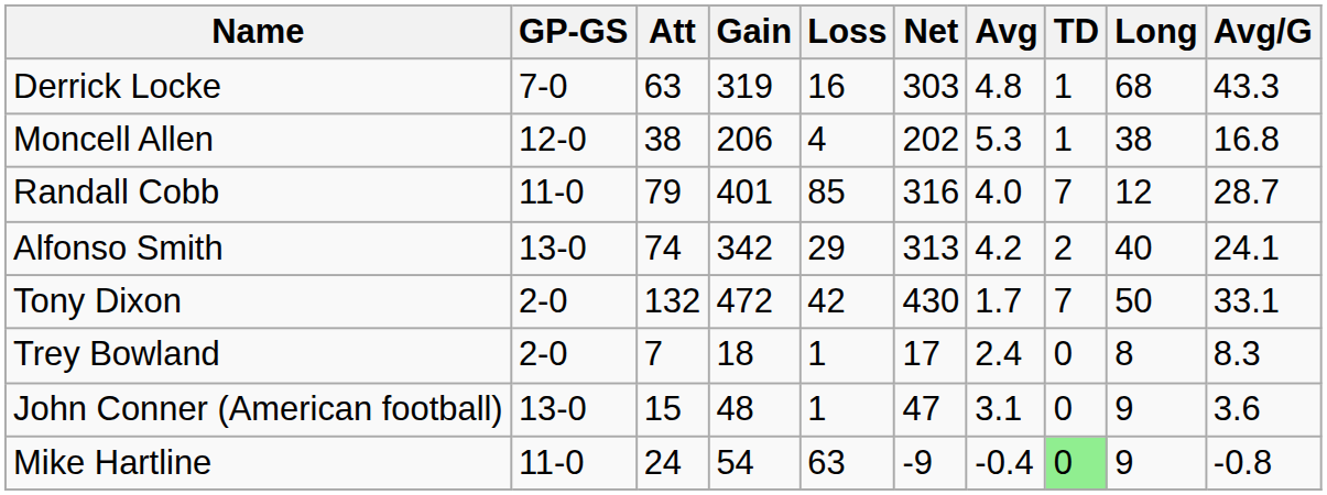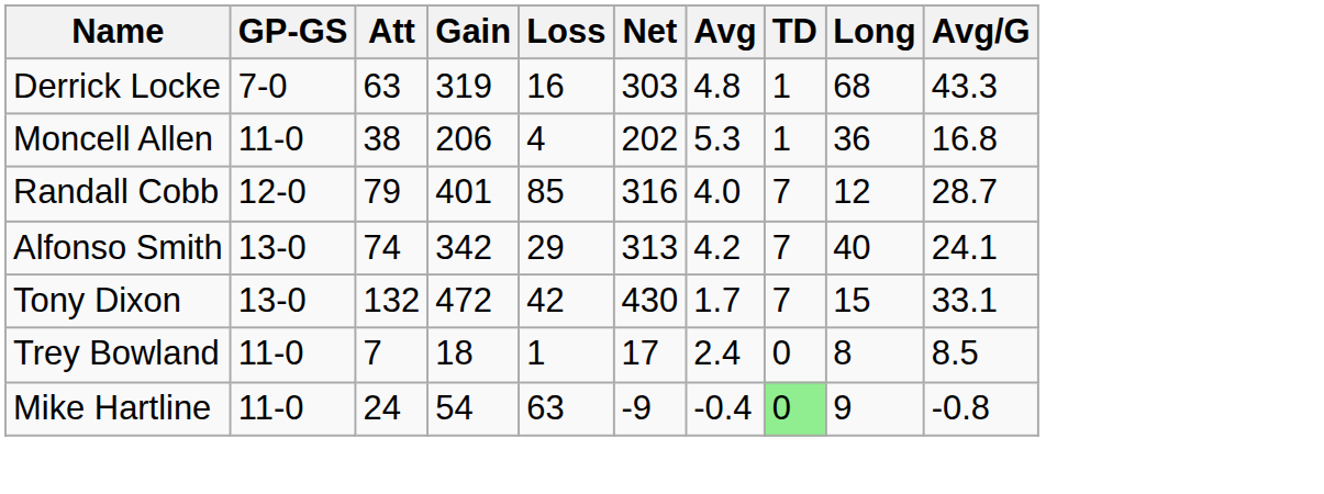Moncell Allen | GP-GS: 12-0 -> 11-0
Moncell Allen | Long: 38 -> 36
Randall Cobb | GP-GS: 11-0 -> 12-0
Alfonso Smith | TD: 2 -> 7
Tony Dixon | GP-GS: 2-0 -> 13-0
Tony Dixon | Long: 50 -> 15
Trey Bowland | GP-GS: 2-0 -> 11-0
Trey Bowland | Avg/G: 8.3 -> 8.5
- row: John Conner (American football) | 13-0 | 15 | 48 | 1 | 47 | 3.1 | 0 | 9 | 3.6
